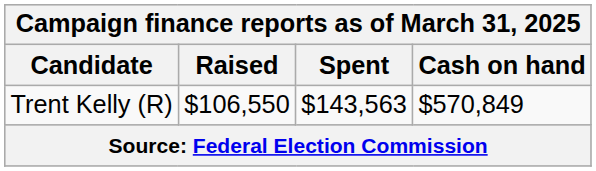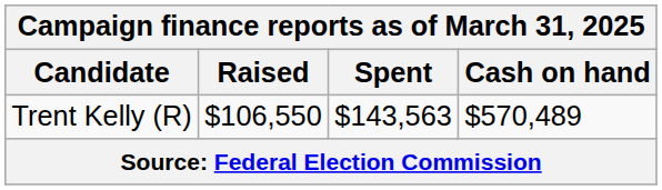Trent Kelly (R) | Cash on hand: $570,849 -> $570,489
